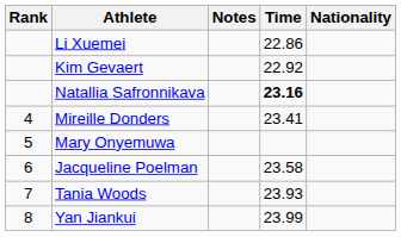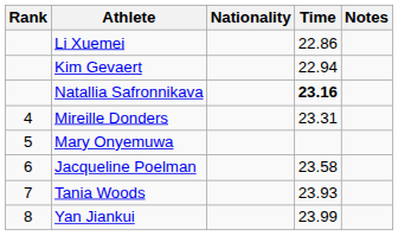columns swapped: Nationality <-> Notes
Kim Gevaert | Time: 22.92 -> 22.94
Mireille Donders | Time: 23.41 -> 23.31
